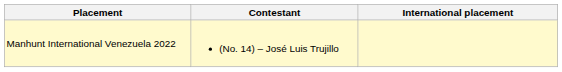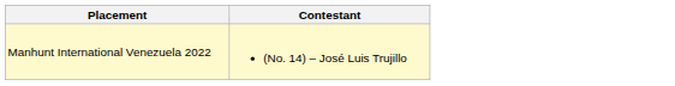- column: International placement
